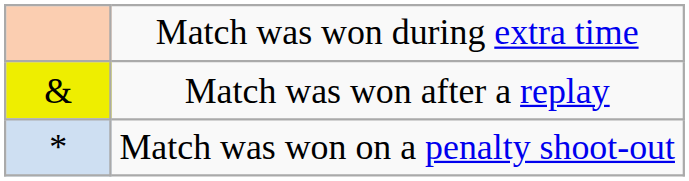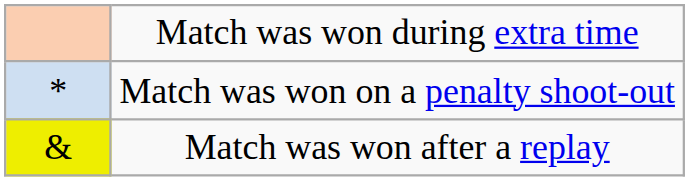rows swapped: Match was won on a penalty shoot-out <-> Match was won after a replay
